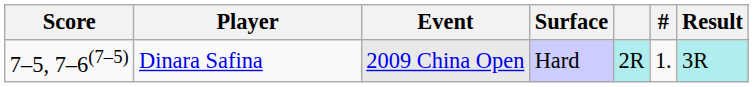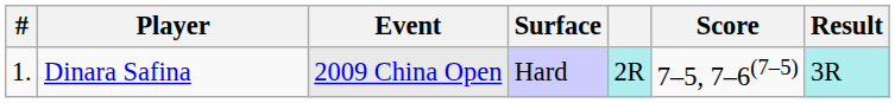columns swapped: # <-> Score
